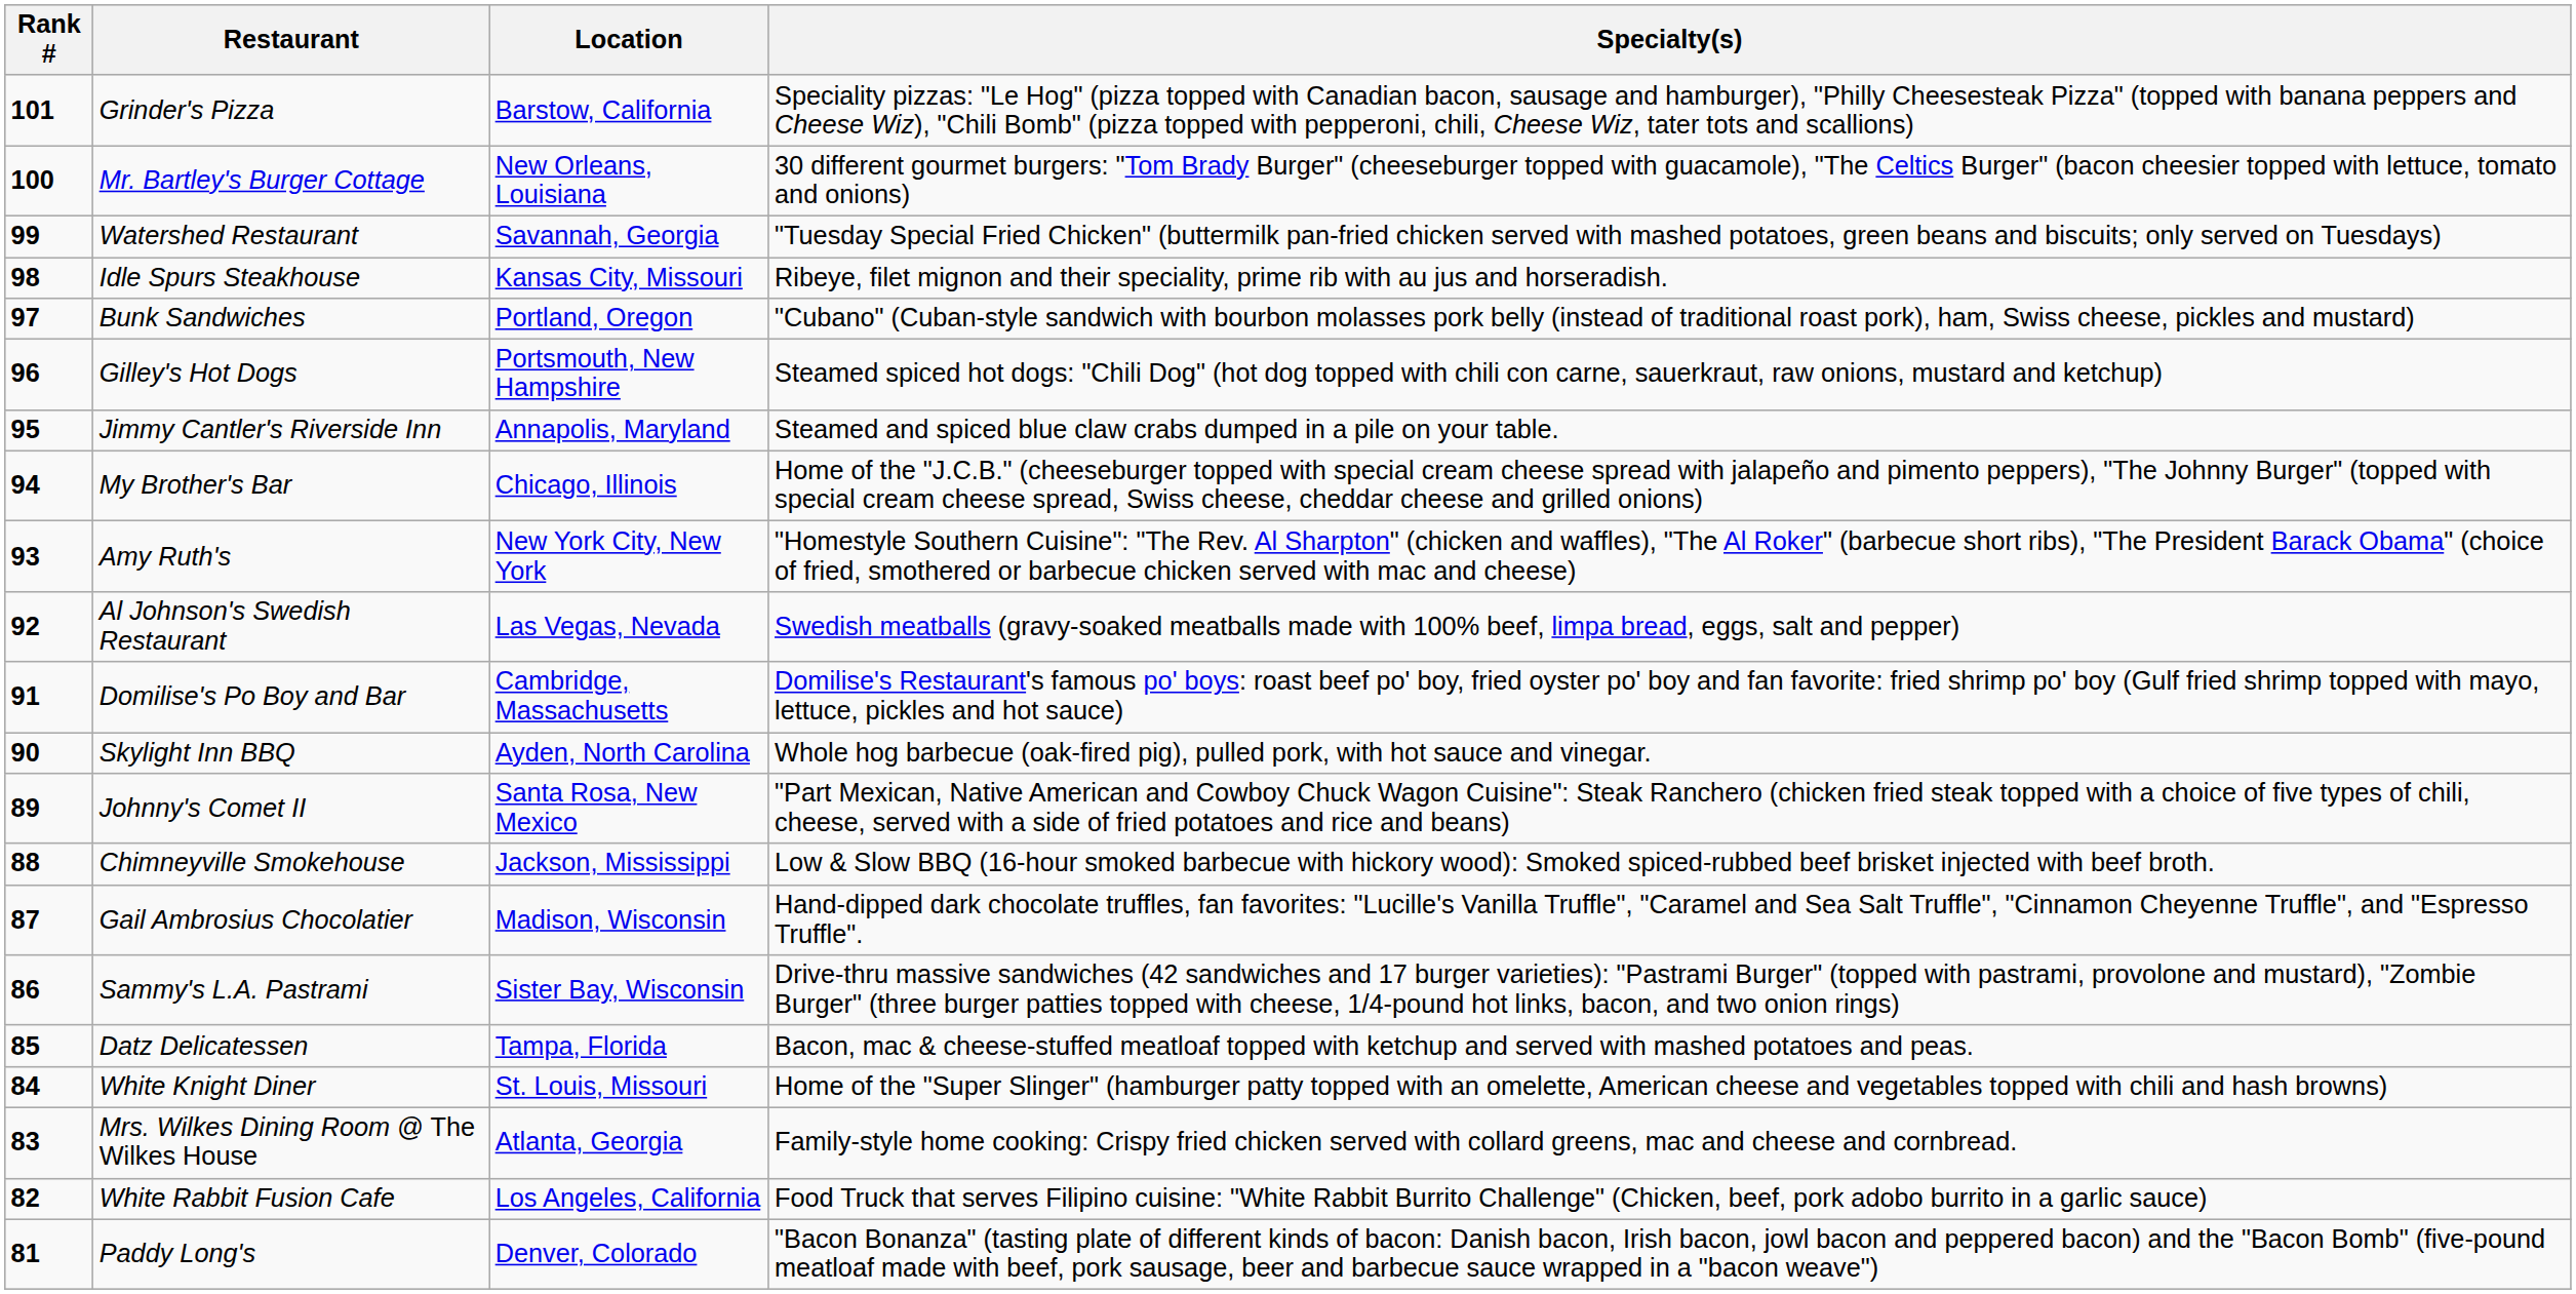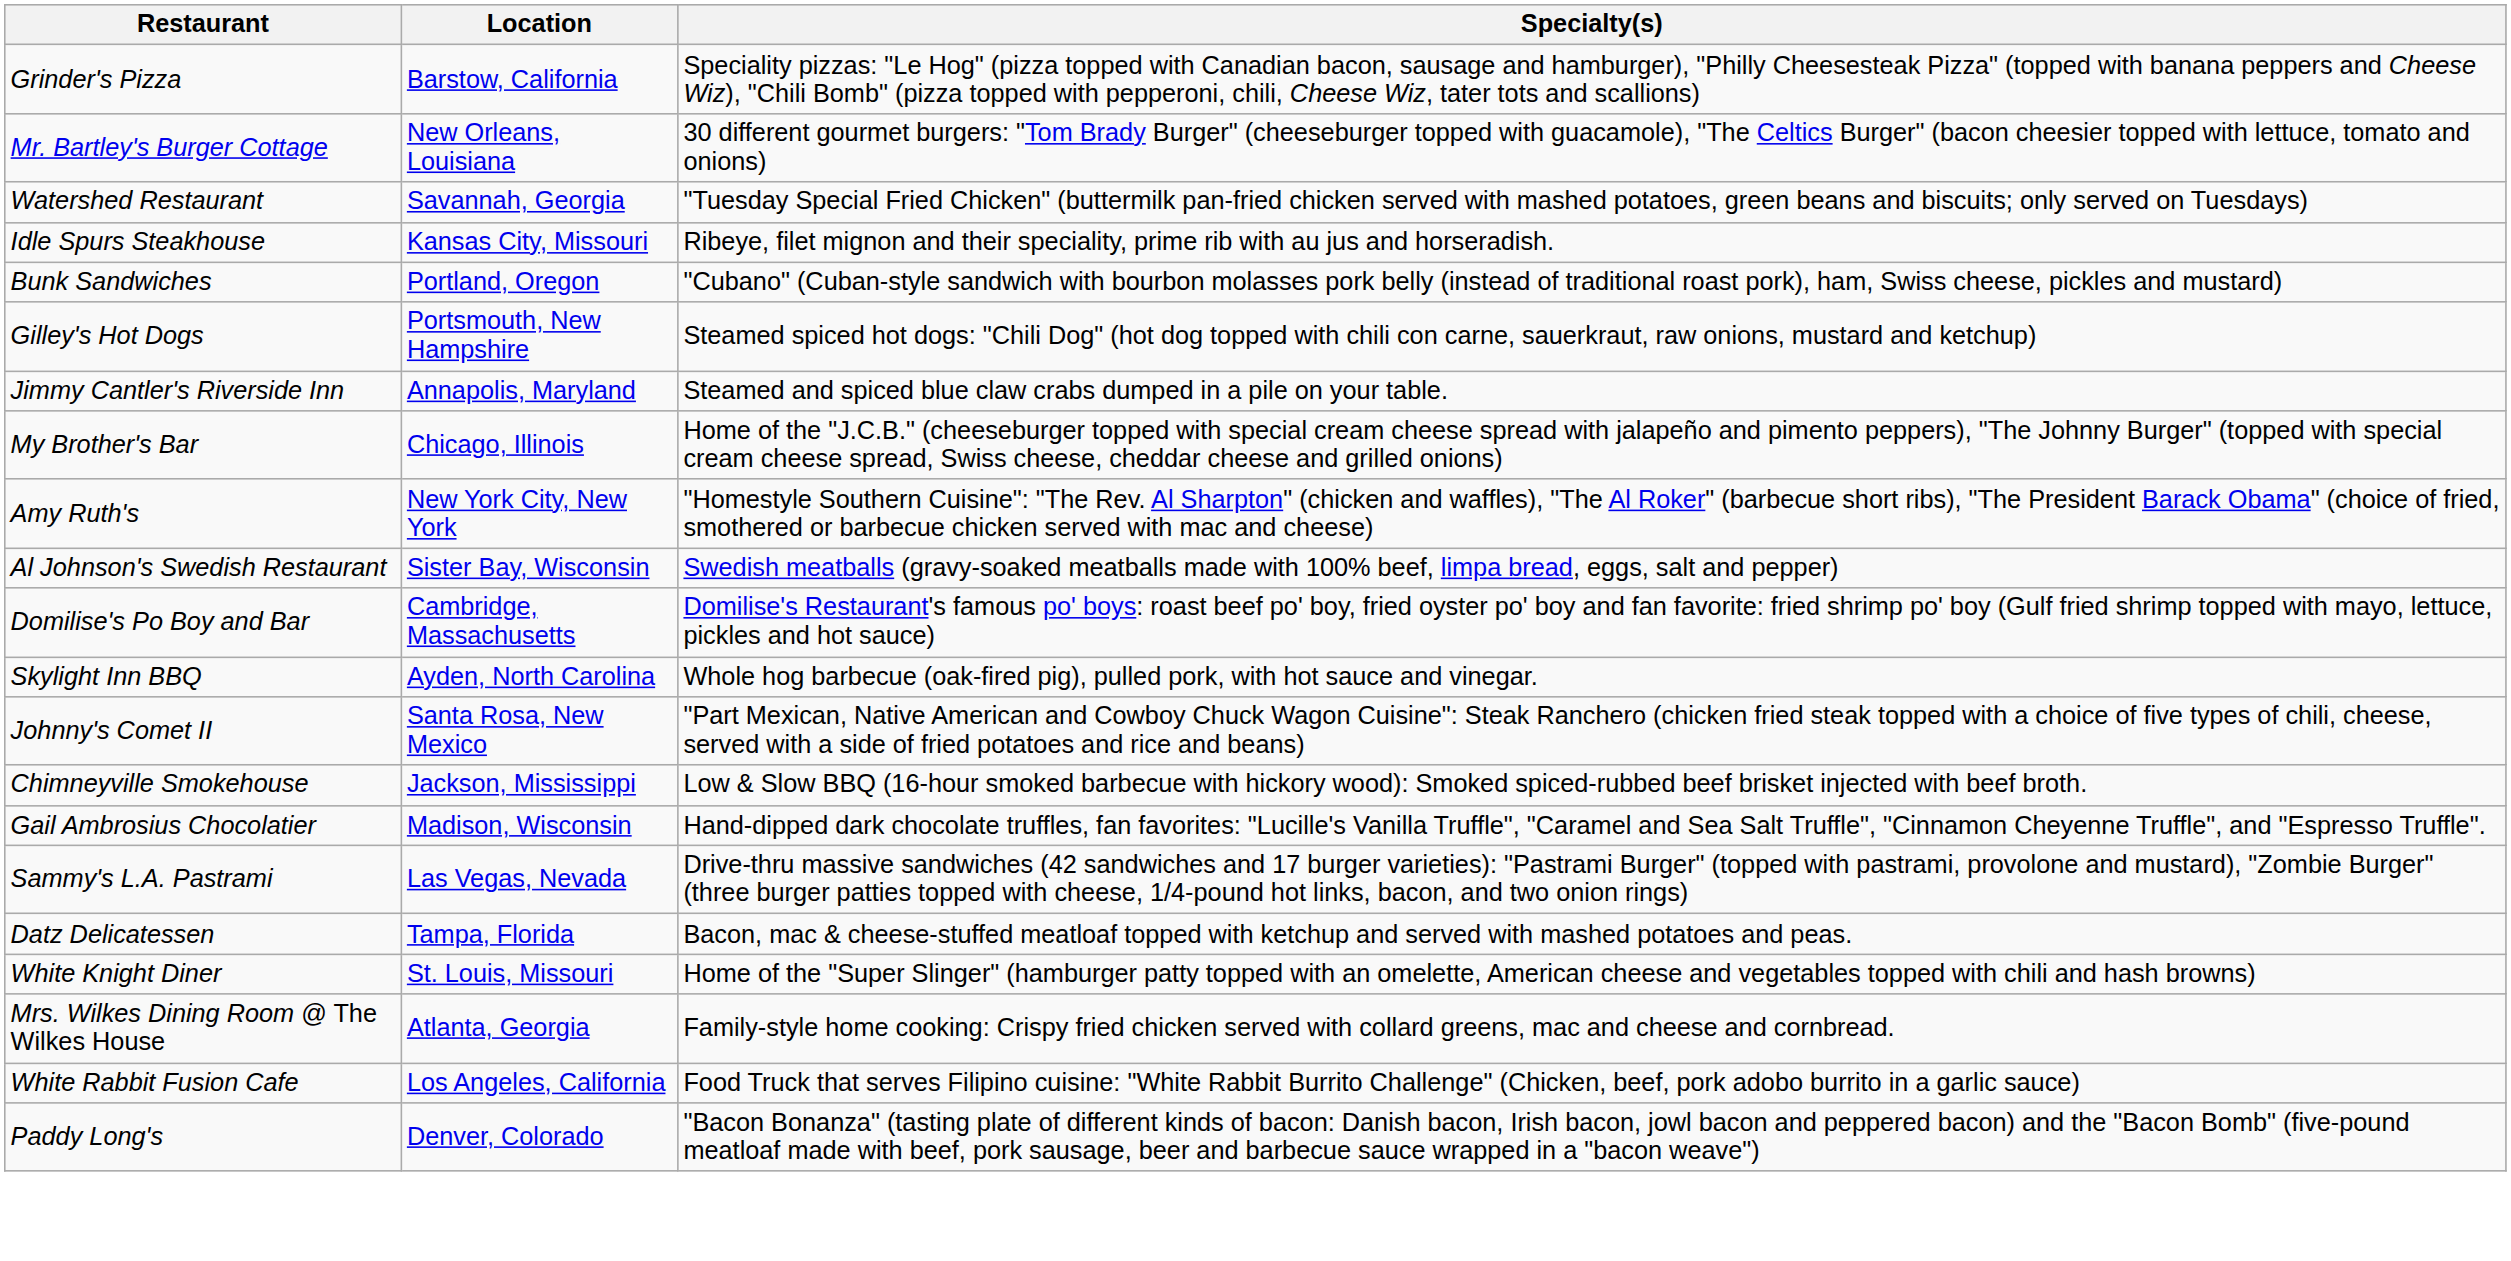- column: Rank # | 101 | 100 | 99 | 98 | 97 | 96 | 95 | 94 | 93 | 92 | 91 | 90 | 89 | 88 | 87 | 86 | 85 | 84 | 83 | 82 | 81
Al Johnson's Swedish Restaurant | Location: Las Vegas, Nevada -> Sister Bay, Wisconsin
Sammy's L.A. Pastrami | Location: Sister Bay, Wisconsin -> Las Vegas, Nevada
